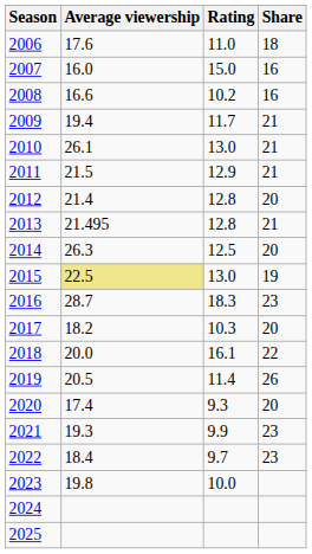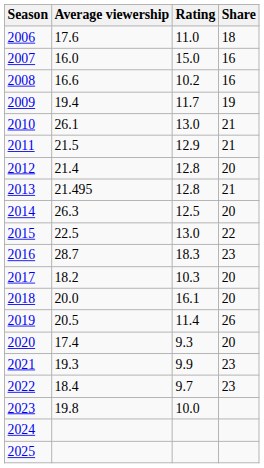2009 | Share: 21 -> 19
2015 | Average viewership: khaki background -> no background
2015 | Share: 19 -> 22
2018 | Share: 22 -> 20
